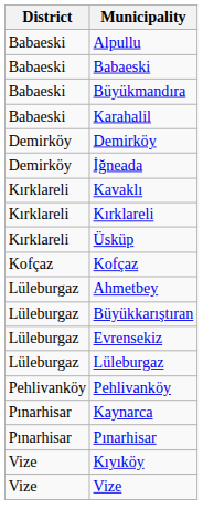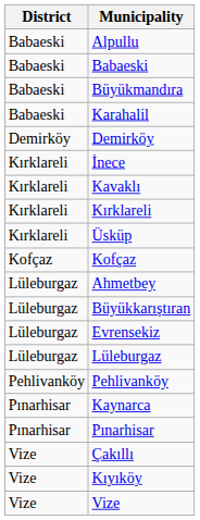- row: Demirköy | İğneada
+ row: Kırklareli | İnece
+ row: Vize | Çakıllı
